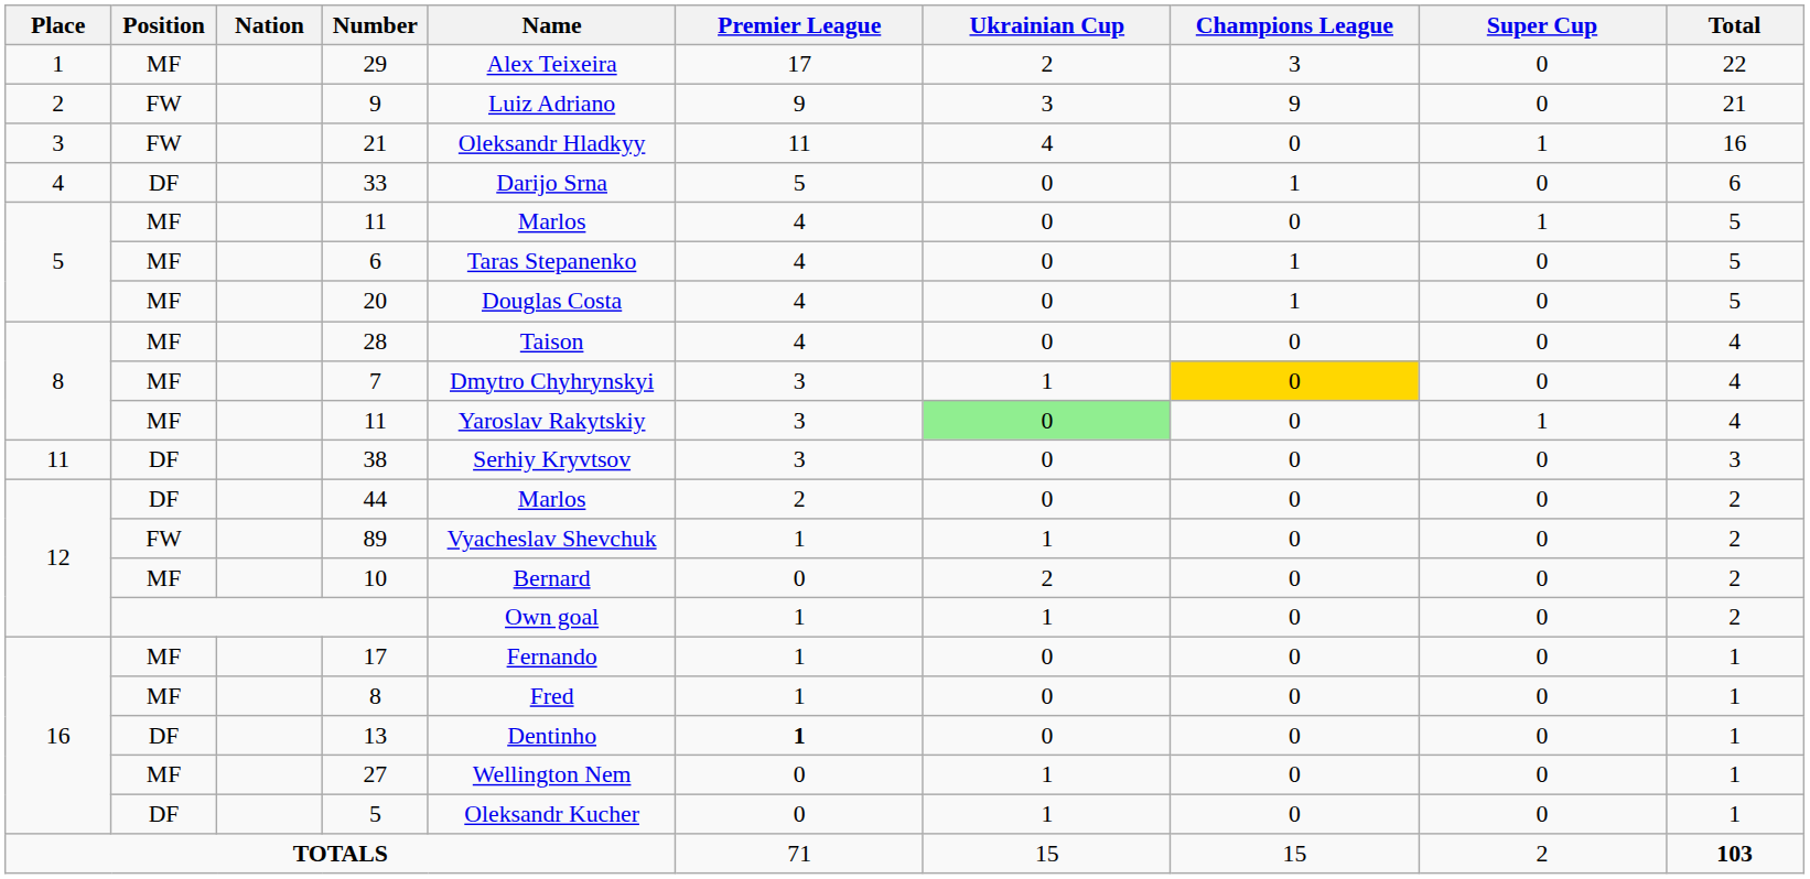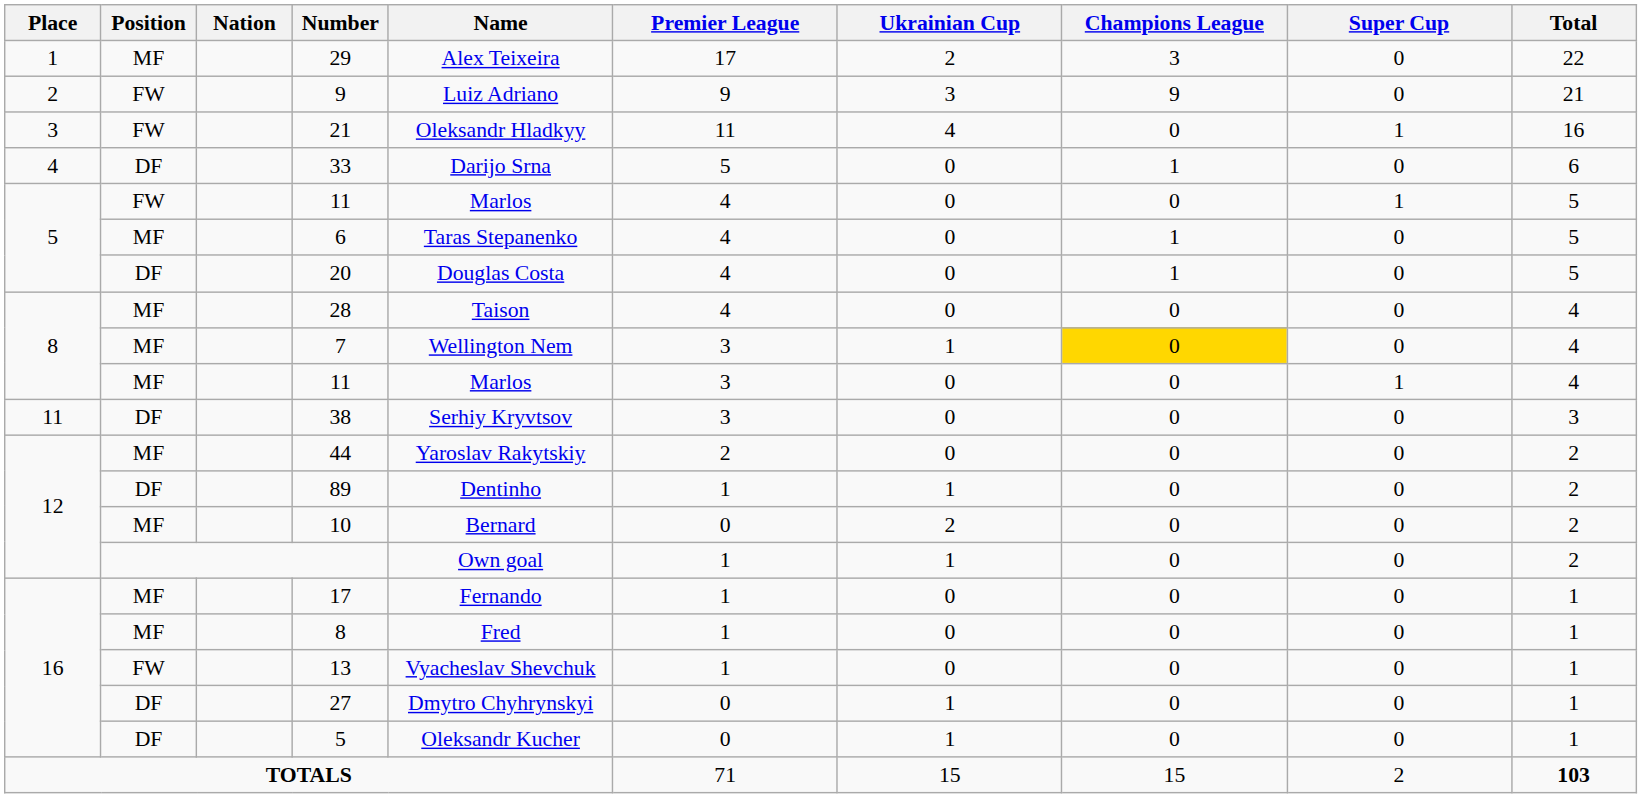5 / 11 | Position: MF -> FW
20 | Position: MF -> DF
7 | Name: Dmytro Chyhrynskyi -> Wellington Nem
8 / 11 | Name: Yaroslav Rakytskiy -> Marlos
8 / 11 | Ukrainian Cup: lightgreen background -> no background
44 | Position: DF -> MF
44 | Name: Marlos -> Yaroslav Rakytskiy
89 | Position: FW -> DF
89 | Name: Vyacheslav Shevchuk -> Dentinho
13 | Position: DF -> FW
13 | Name: Dentinho -> Vyacheslav Shevchuk
13 | Premier League: bold -> normal
27 | Position: MF -> DF
27 | Name: Wellington Nem -> Dmytro Chyhrynskyi
